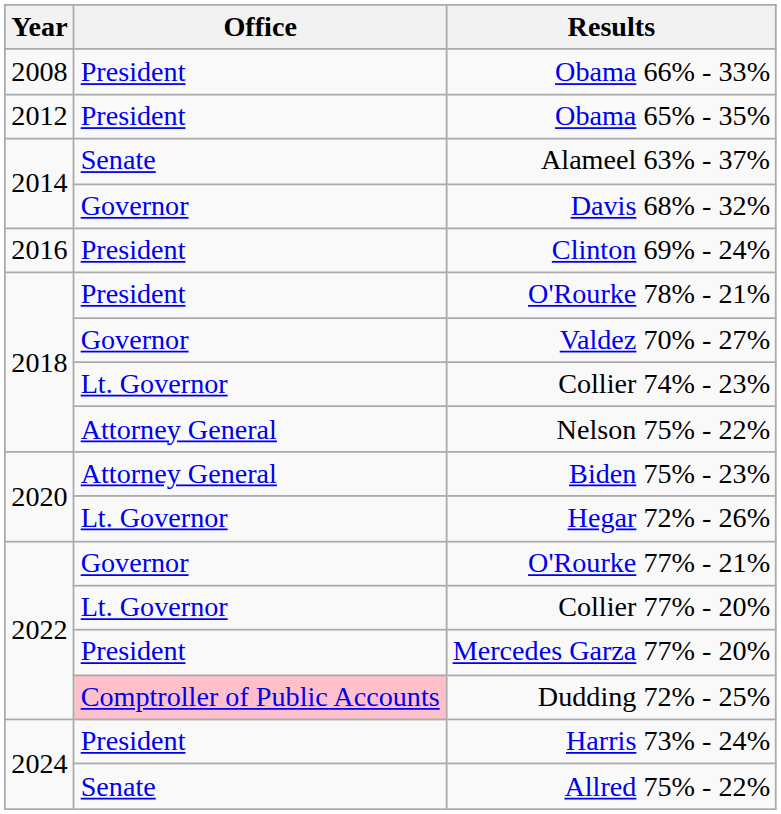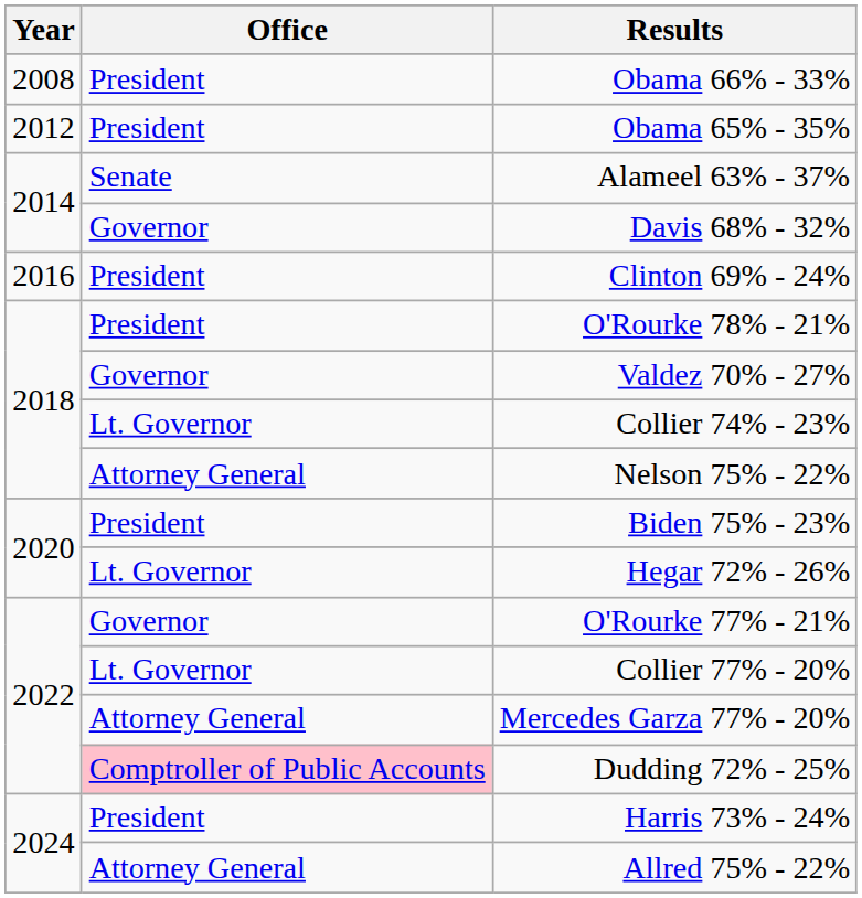Biden 75% - 23% | Office: Attorney General -> President
Mercedes Garza 77% - 20% | Office: President -> Attorney General
Allred 75% - 22% | Office: Senate -> Attorney General
